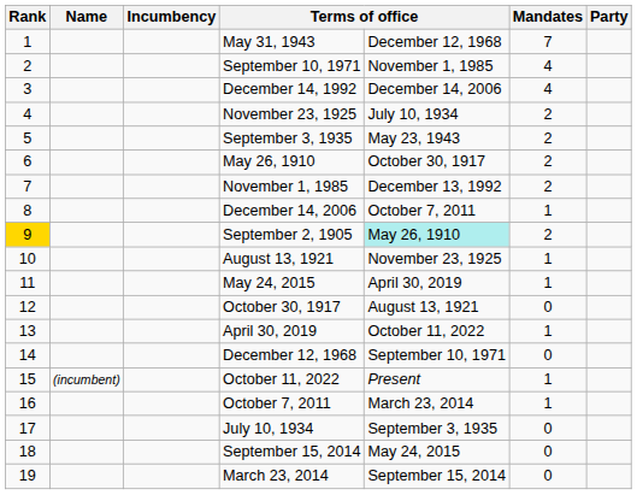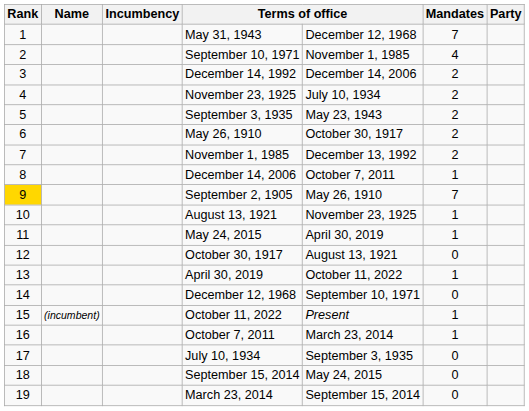December 14, 1992 | Mandates: 4 -> 2
September 2, 1905 | column 5: paleturquoise background -> no background
September 2, 1905 | Mandates: 2 -> 7
